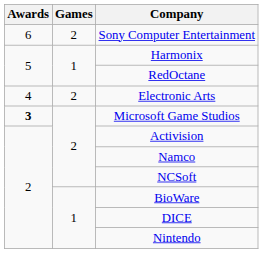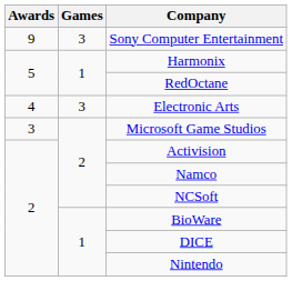Sony Computer Entertainment | Awards: 6 -> 9
Sony Computer Entertainment | Games: 2 -> 3
Electronic Arts | Games: 2 -> 3
Microsoft Game Studios | Awards: bold -> normal
